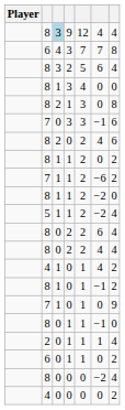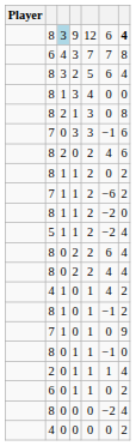8 / 9 | column 6: 4 -> 6
8 / 9 | column 7: normal -> bold
